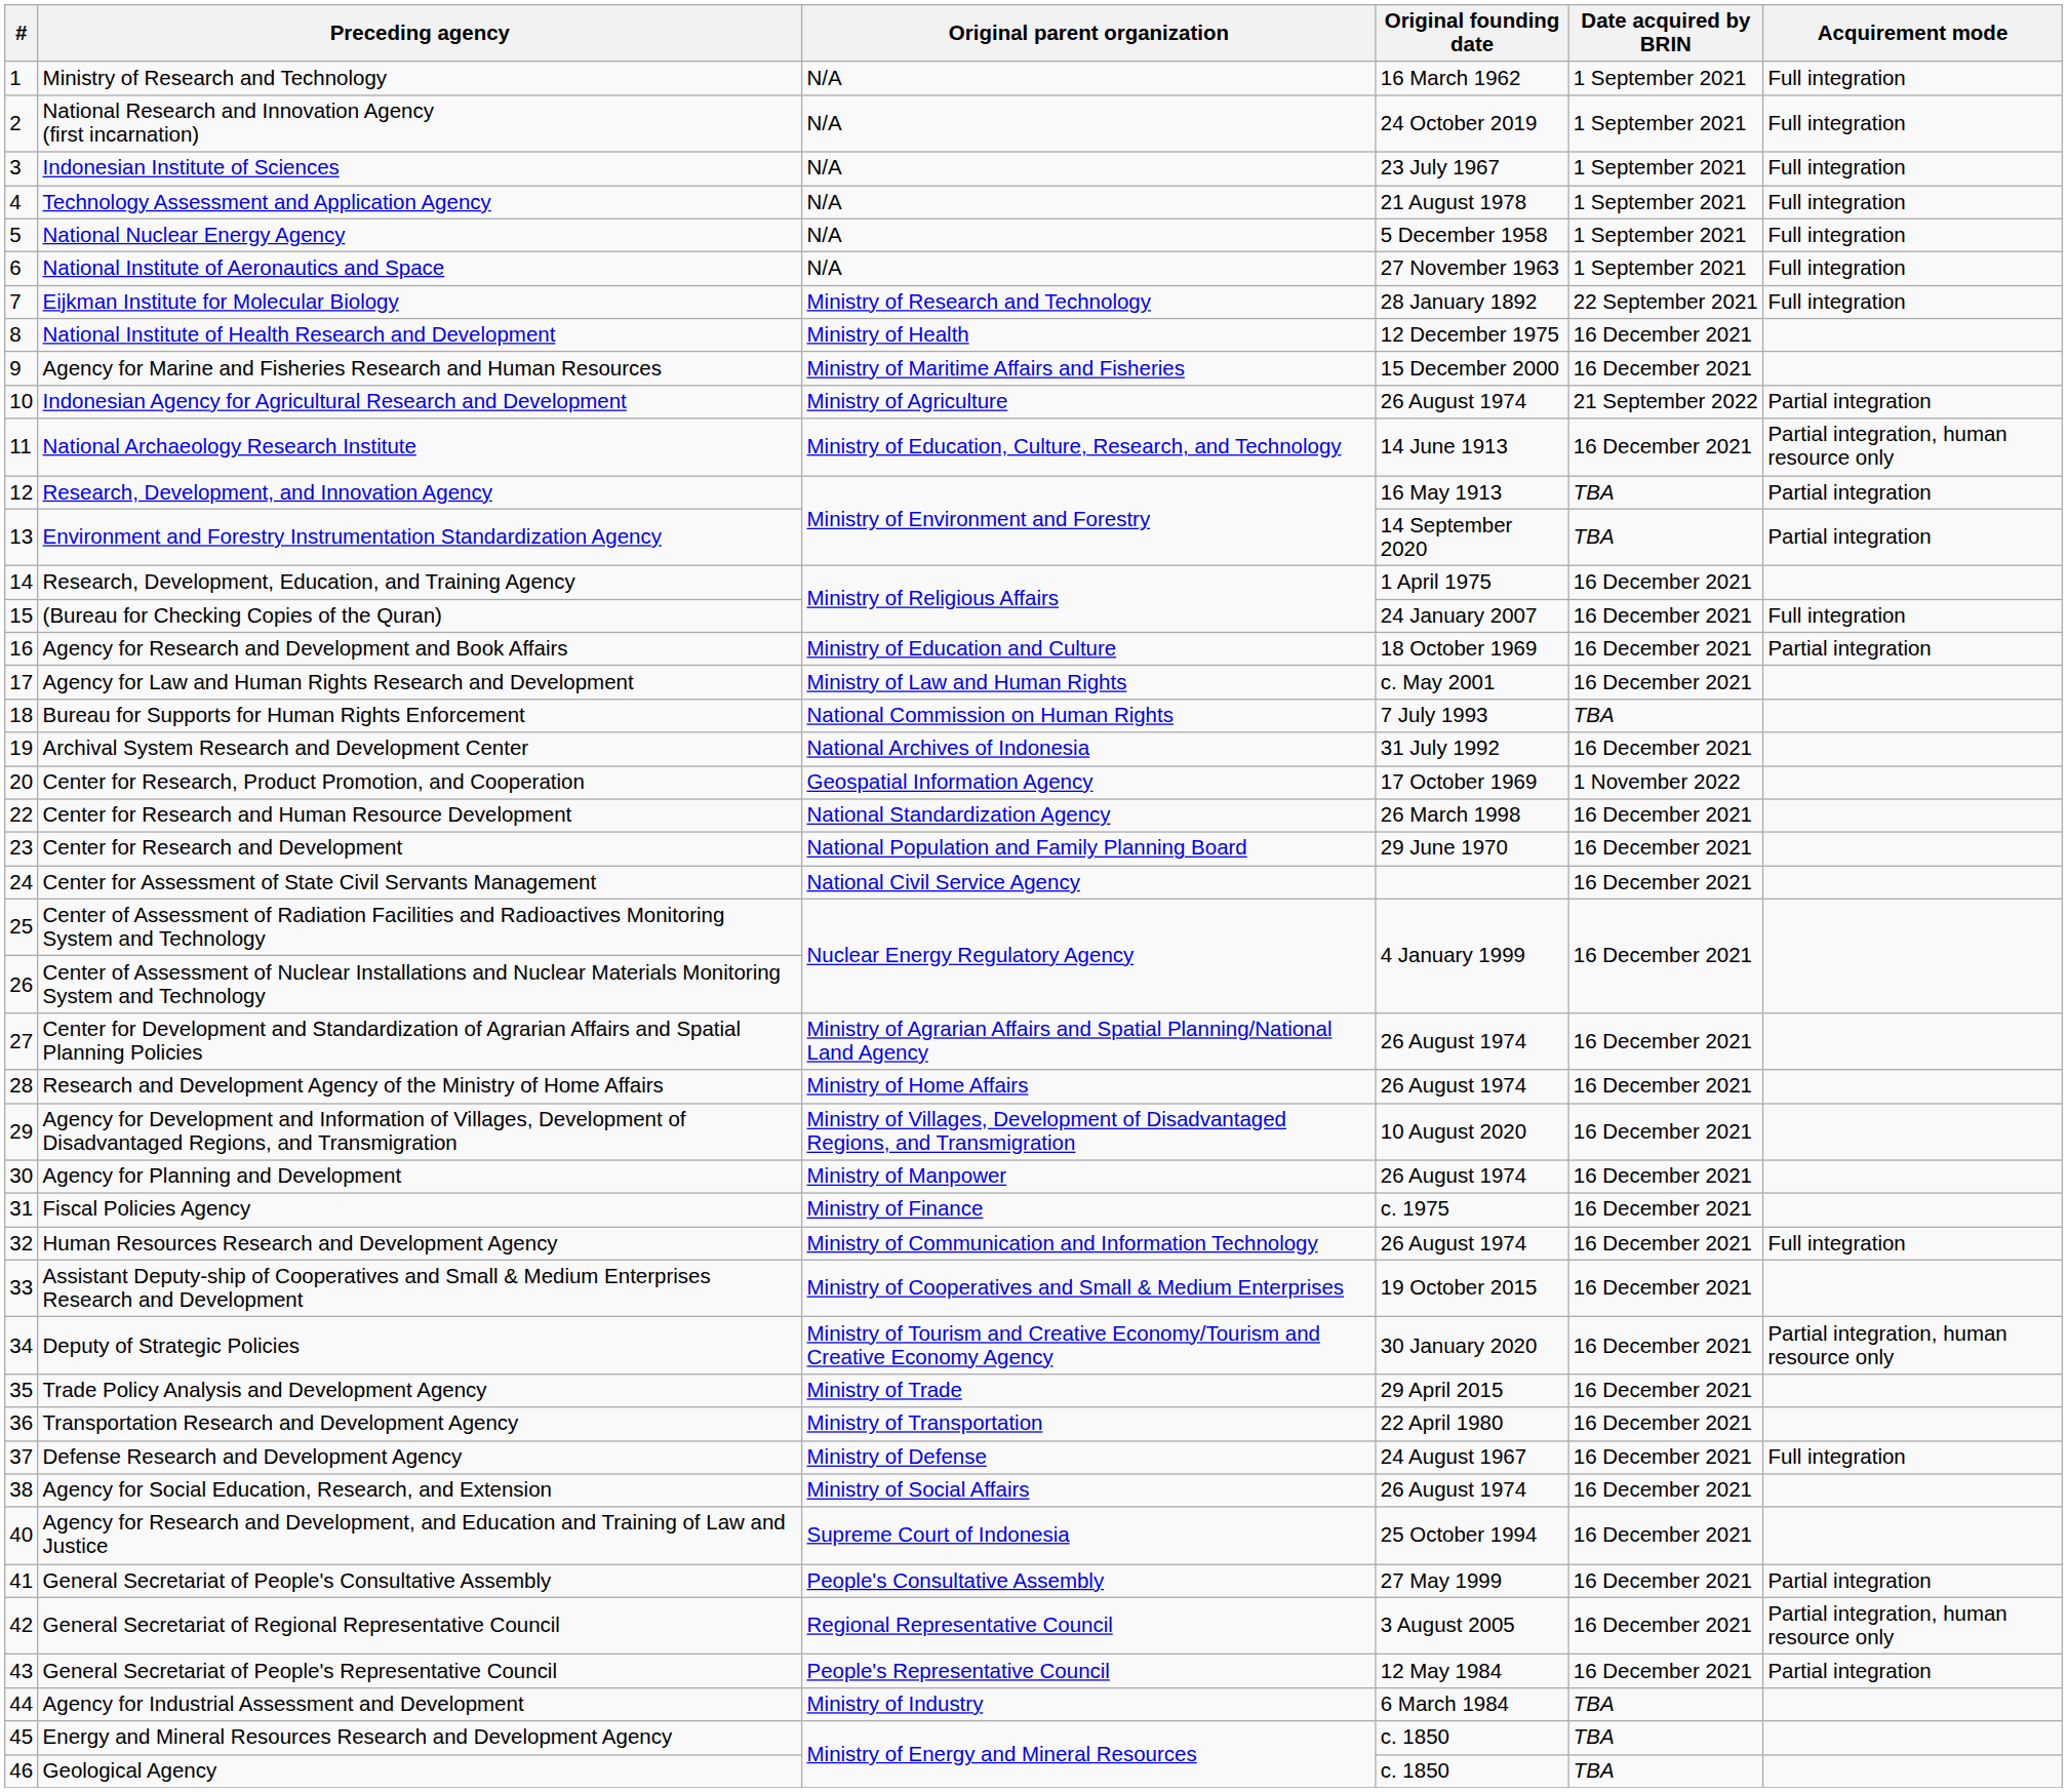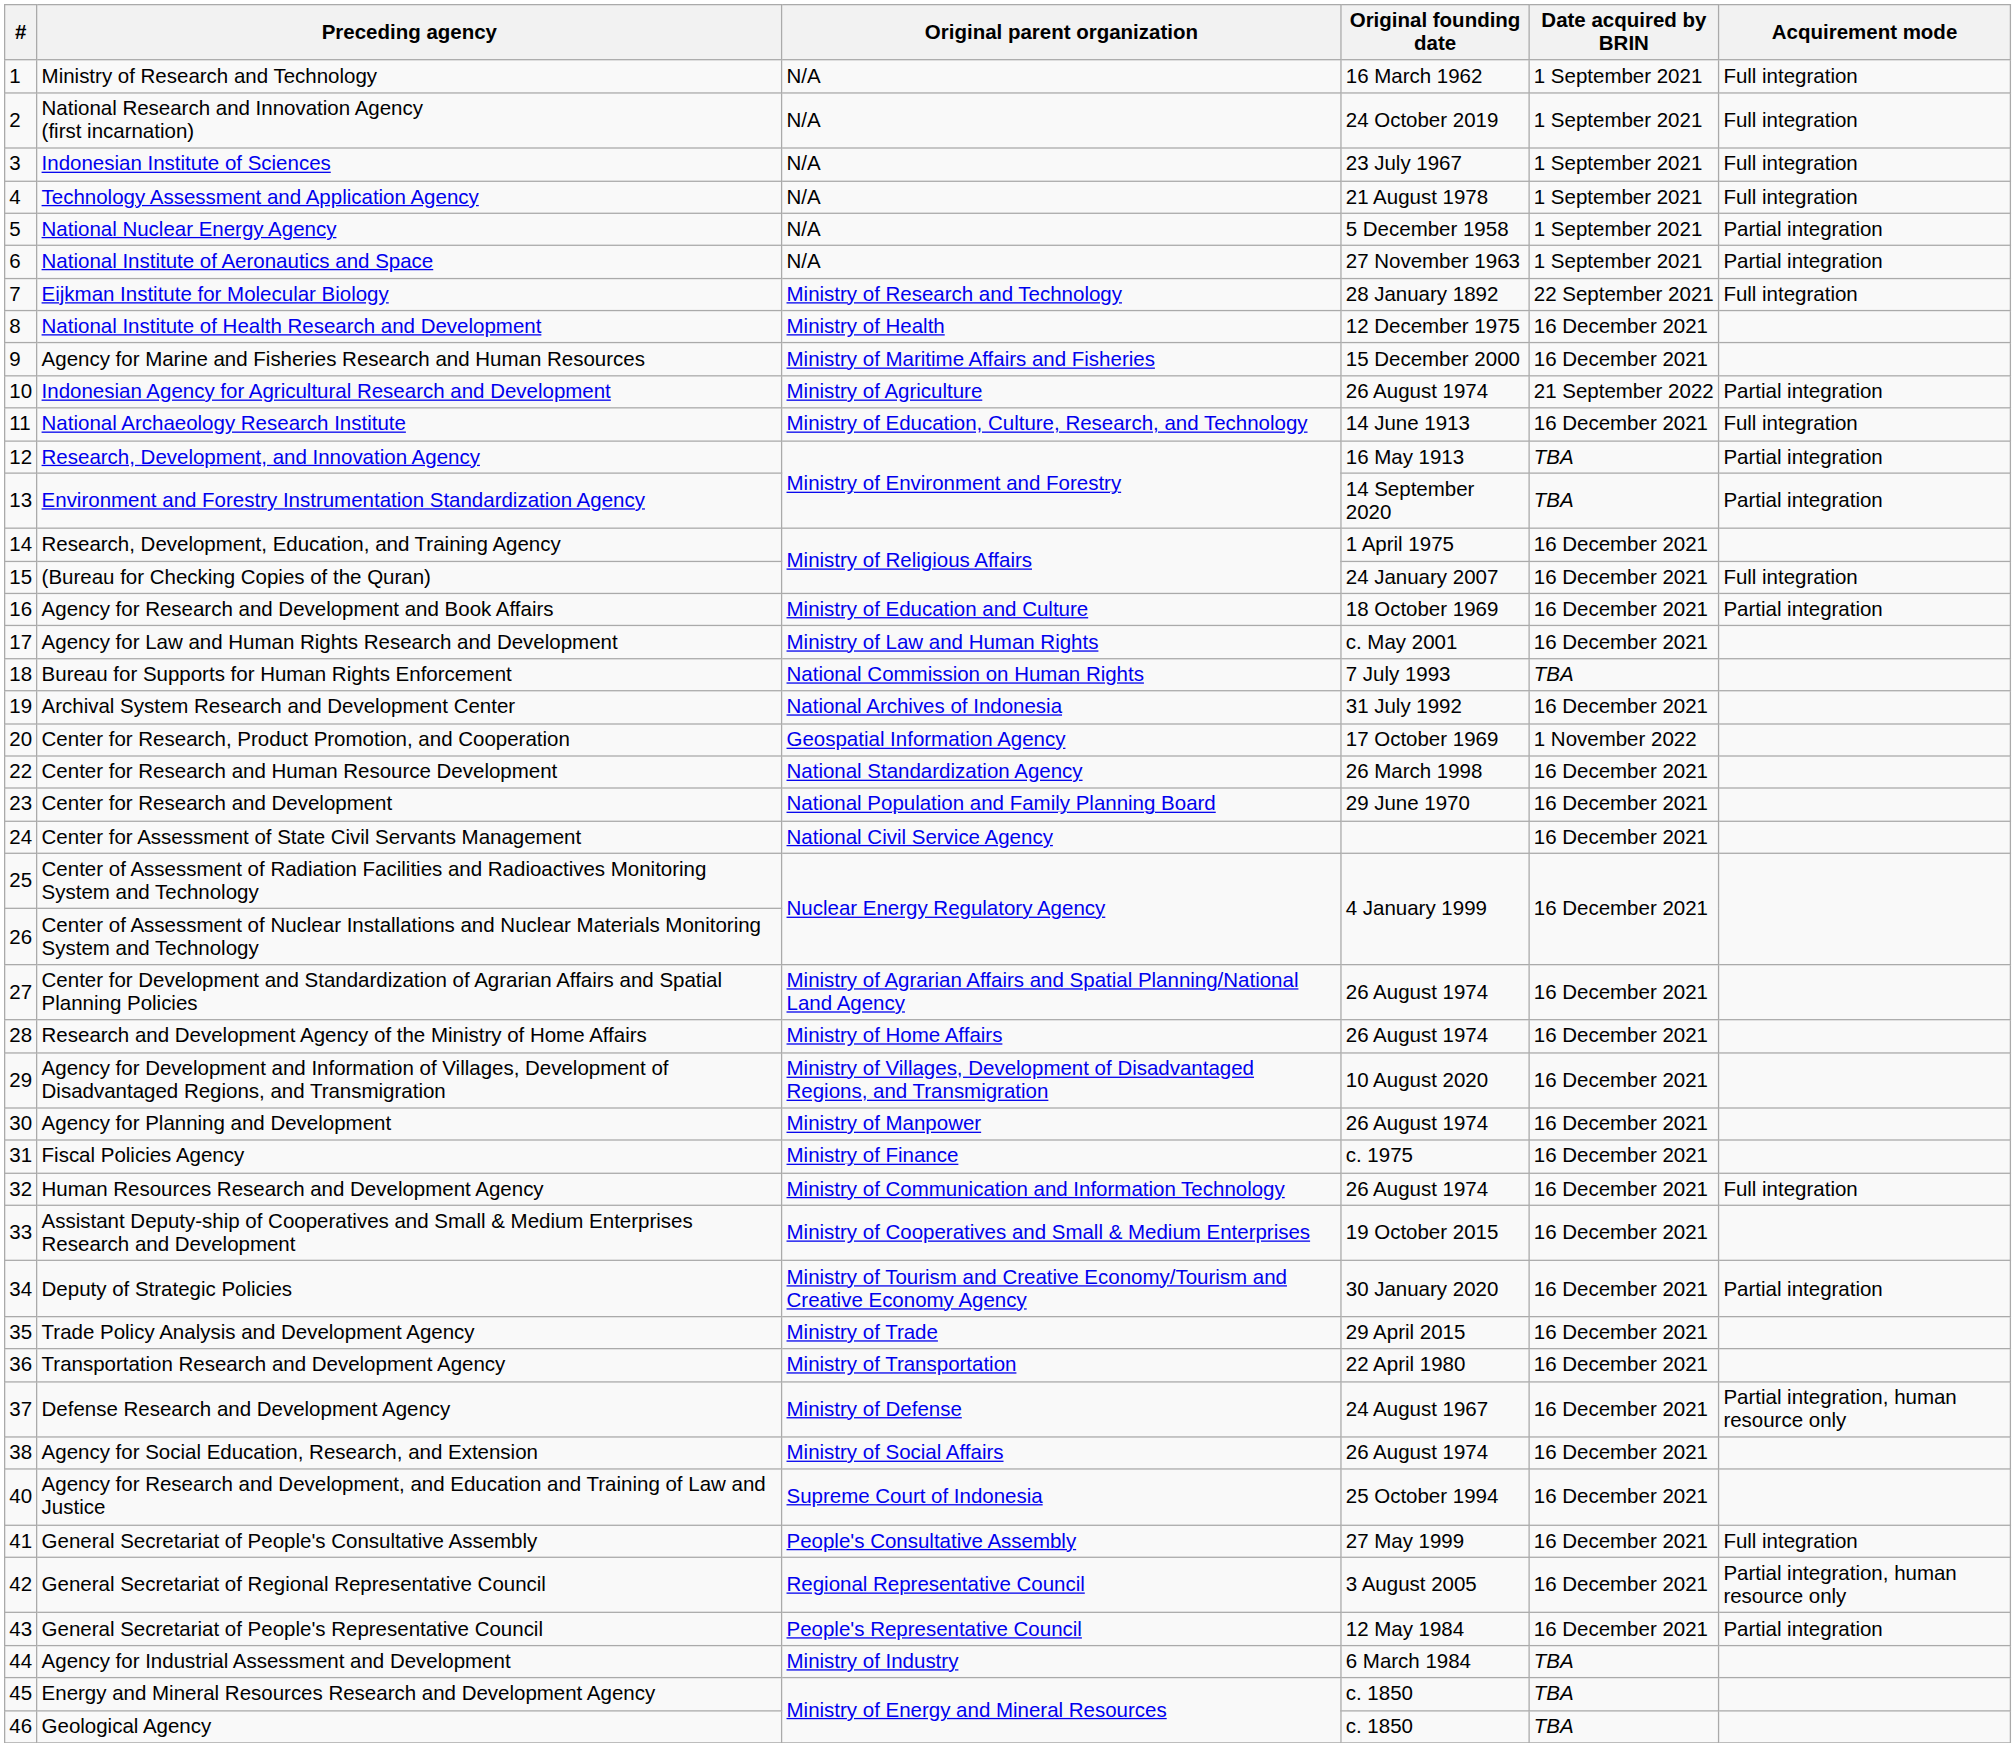National Nuclear Energy Agency | Acquirement mode: Full integration -> Partial integration
National Institute of Aeronautics and Space | Acquirement mode: Full integration -> Partial integration
National Archaeology Research Institute | Acquirement mode: Partial integration, human resource only -> Full integration
Deputy of Strategic Policies | Acquirement mode: Partial integration, human resource only -> Partial integration
Defense Research and Development Agency | Acquirement mode: Full integration -> Partial integration, human resource only
General Secretariat of People's Consultative Assembly | Acquirement mode: Partial integration -> Full integration
